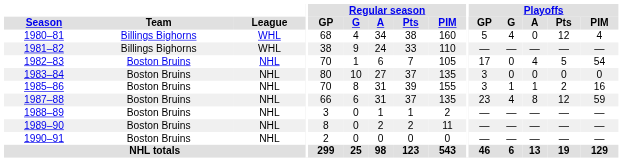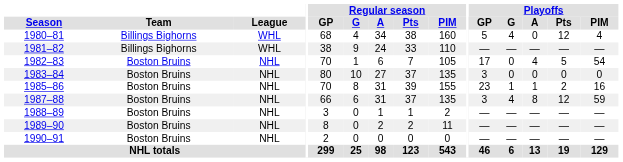1985–86 | Playoffs / GP: 3 -> 23
1987–88 | Playoffs / GP: 23 -> 3
